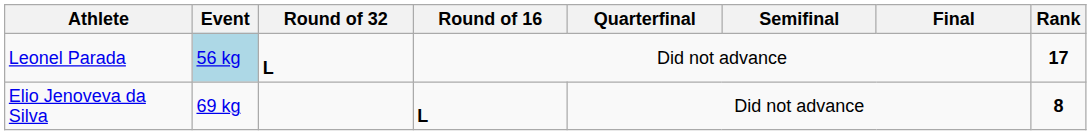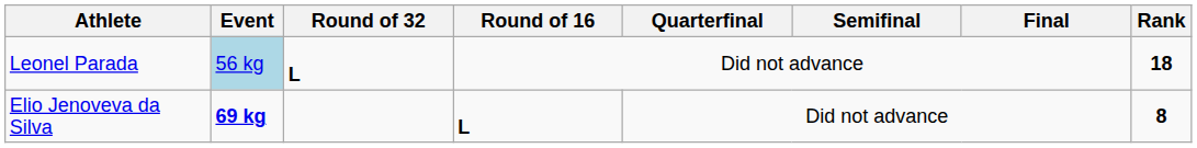Leonel Parada | Rank: 17 -> 18
Elio Jenoveva da Silva | Event: normal -> bold
